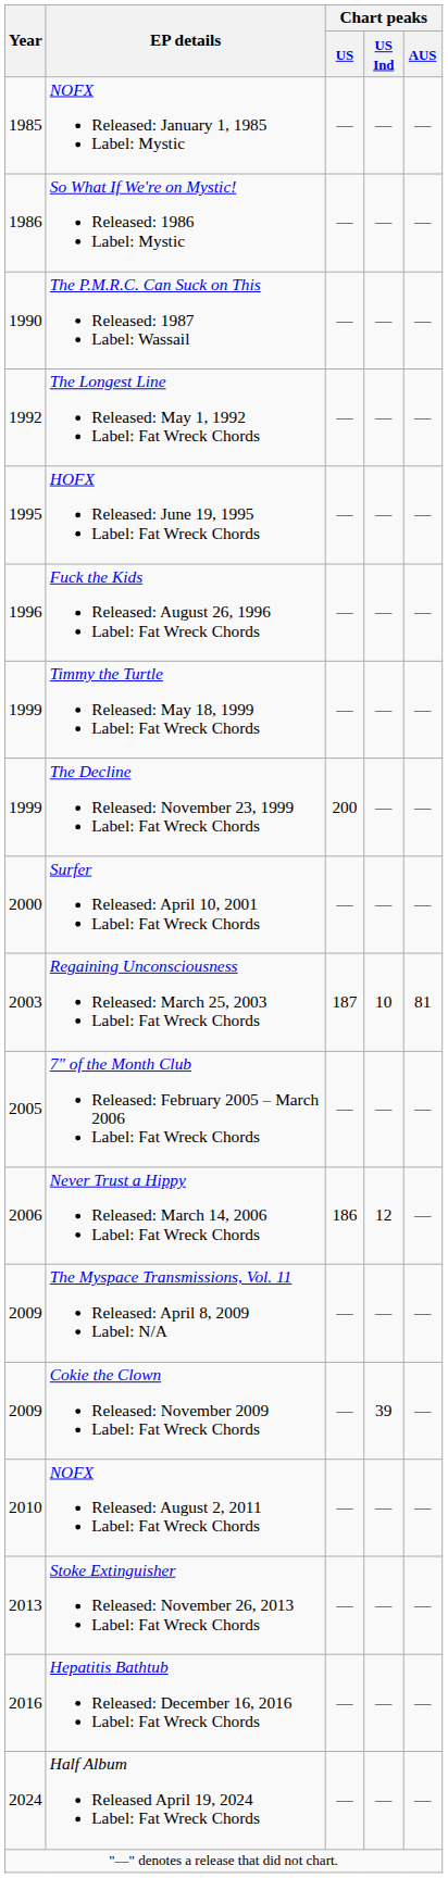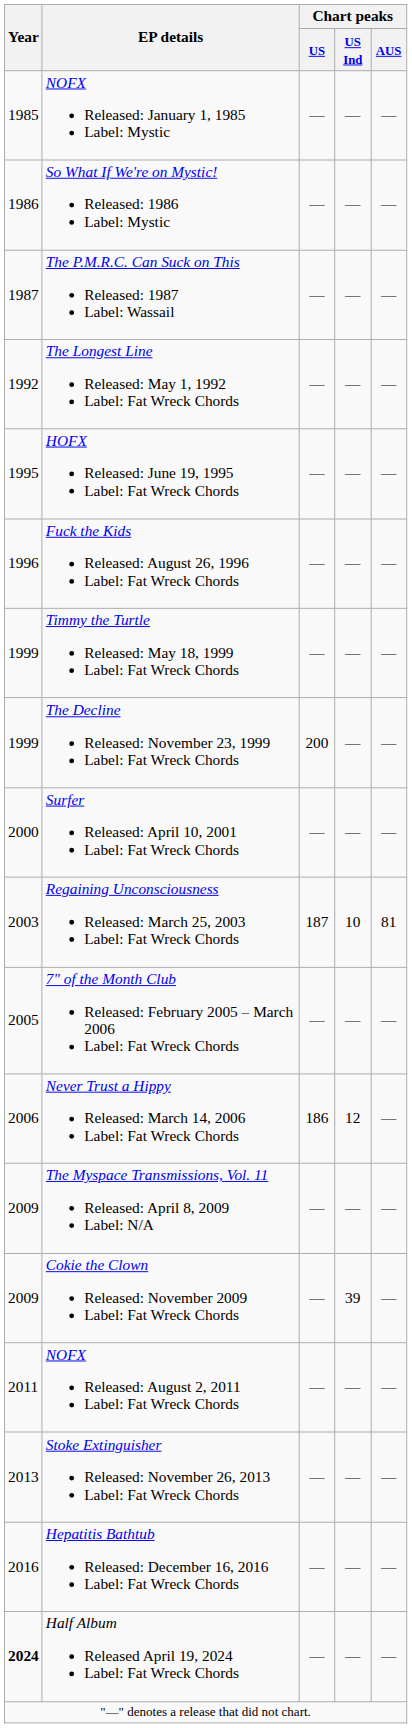The P.M.R.C. Can Suck on This Released: 1987 Label: Wassail | Year: 1990 -> 1987
NOFX Released: August 2, 2011 Label: Fat Wreck Chords | Year: 2010 -> 2011
Half Album Released April 19, 2024 Label: Fat Wreck Chords | Year: normal -> bold
